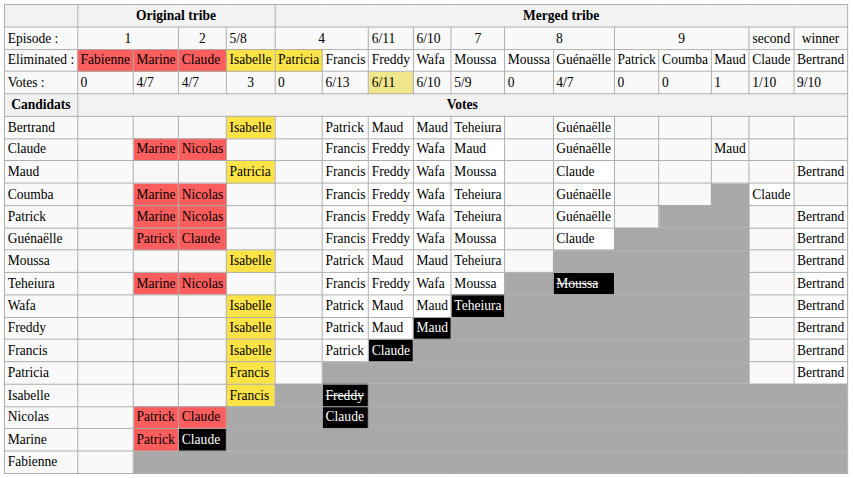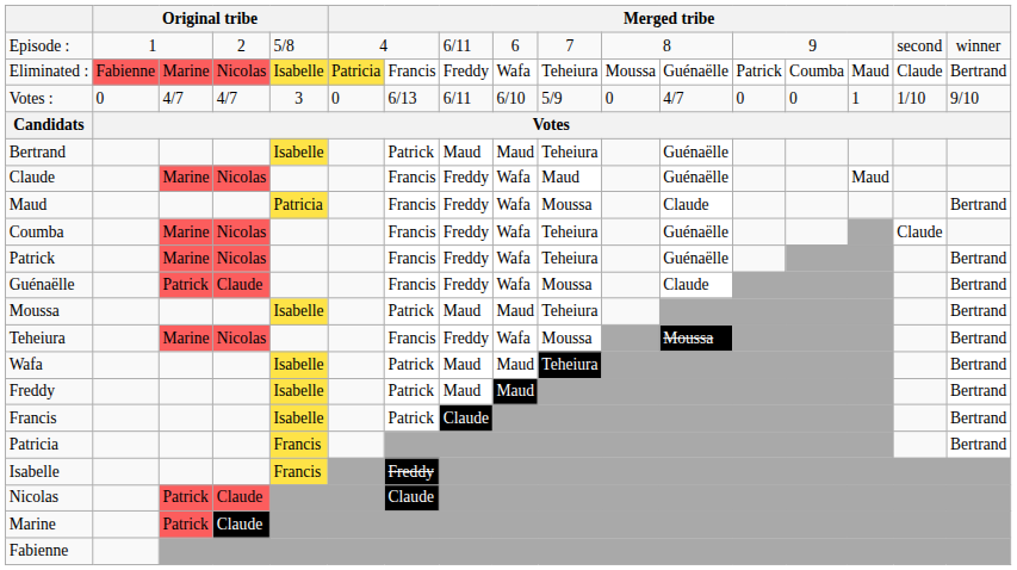Episode : | column 9: 6/10 -> 6
Eliminated : | column 4: Claude -> Nicolas
Eliminated : | column 10: Moussa -> Teheiura
Votes : | column 8: khaki background -> no background
